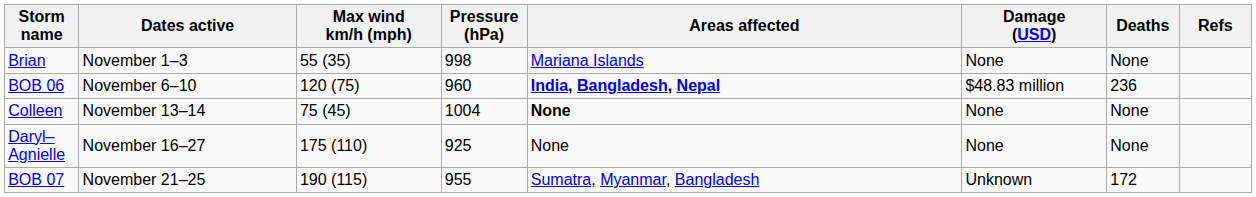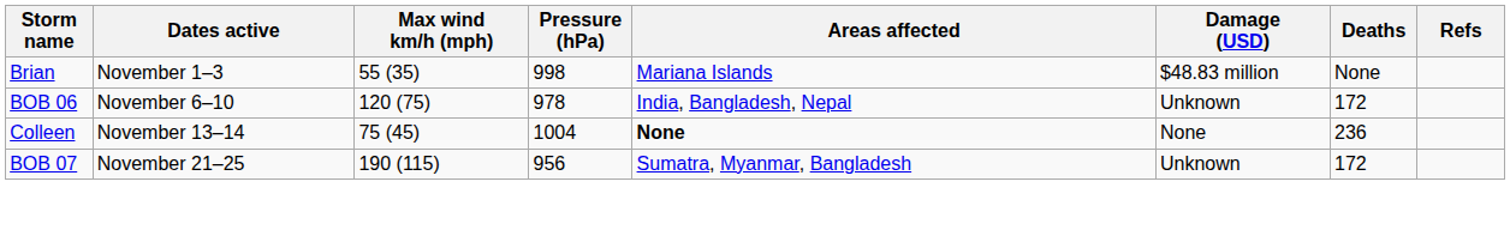Brian | Damage (USD): None -> $48.83 million
BOB 06 | Pressure (hPa): 960 -> 978
BOB 06 | Areas affected: bold -> normal
BOB 06 | Damage (USD): $48.83 million -> Unknown
BOB 06 | Deaths: 236 -> 172
Colleen | Deaths: None -> 236
- row: Daryl–Agnielle | November 16–27 | 175 (110) | 925 | None | None | None
BOB 07 | Pressure (hPa): 955 -> 956
